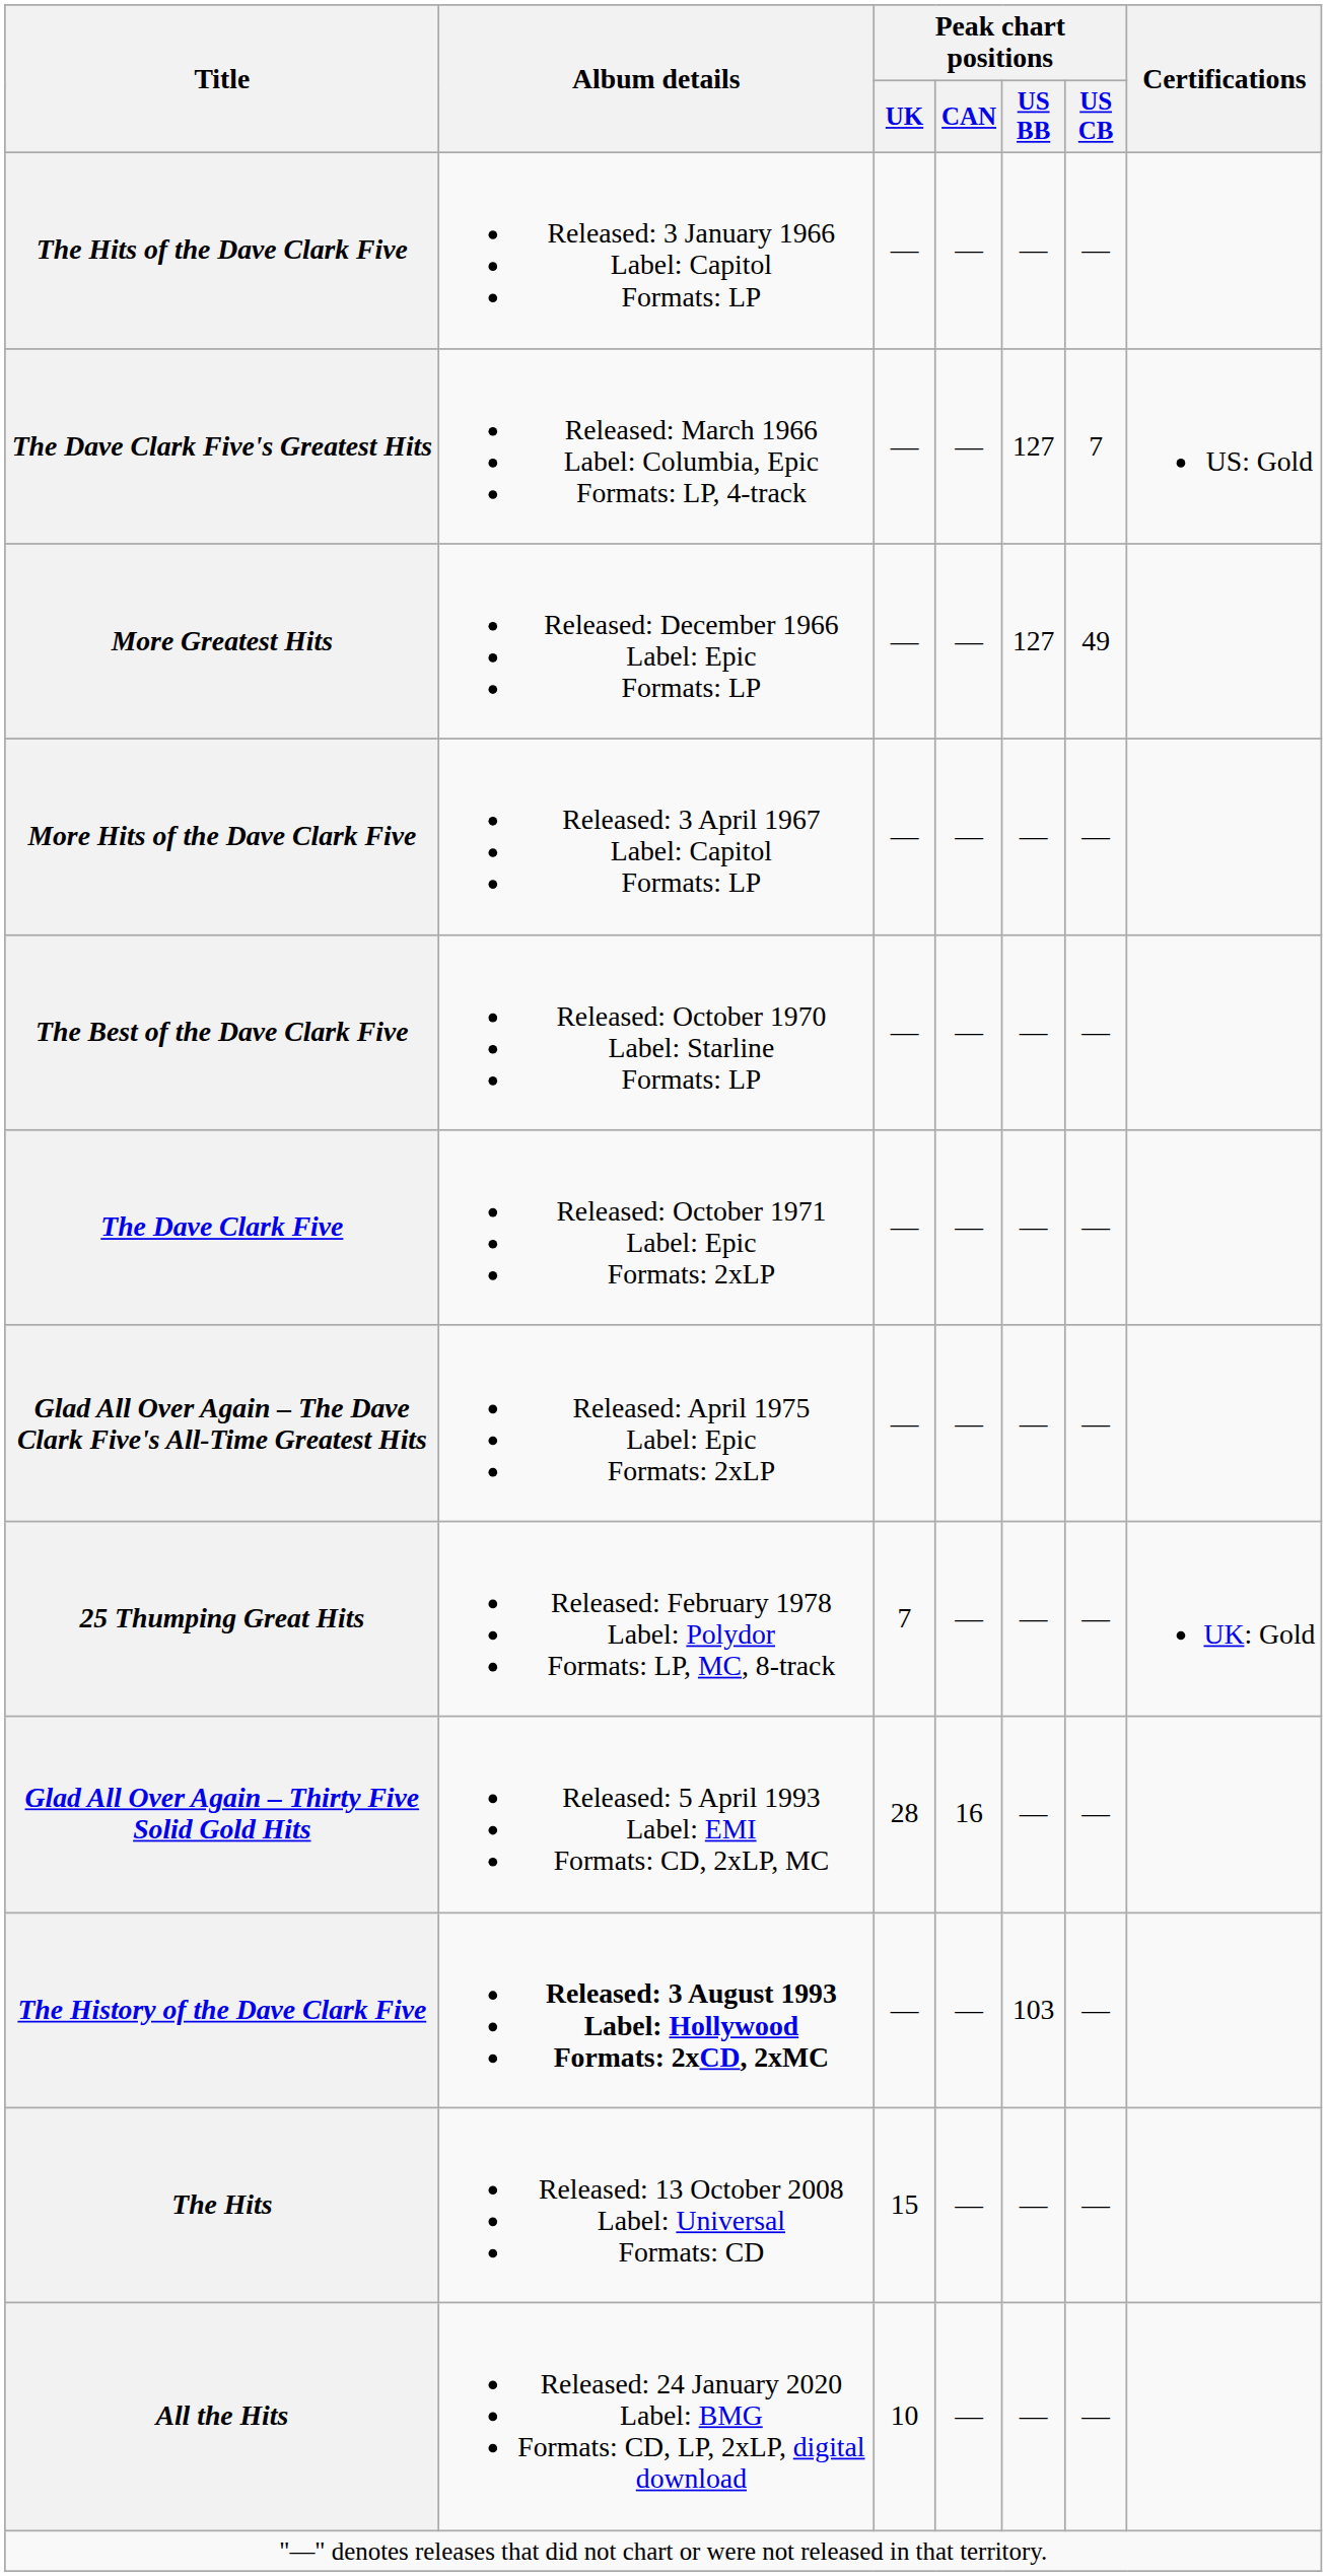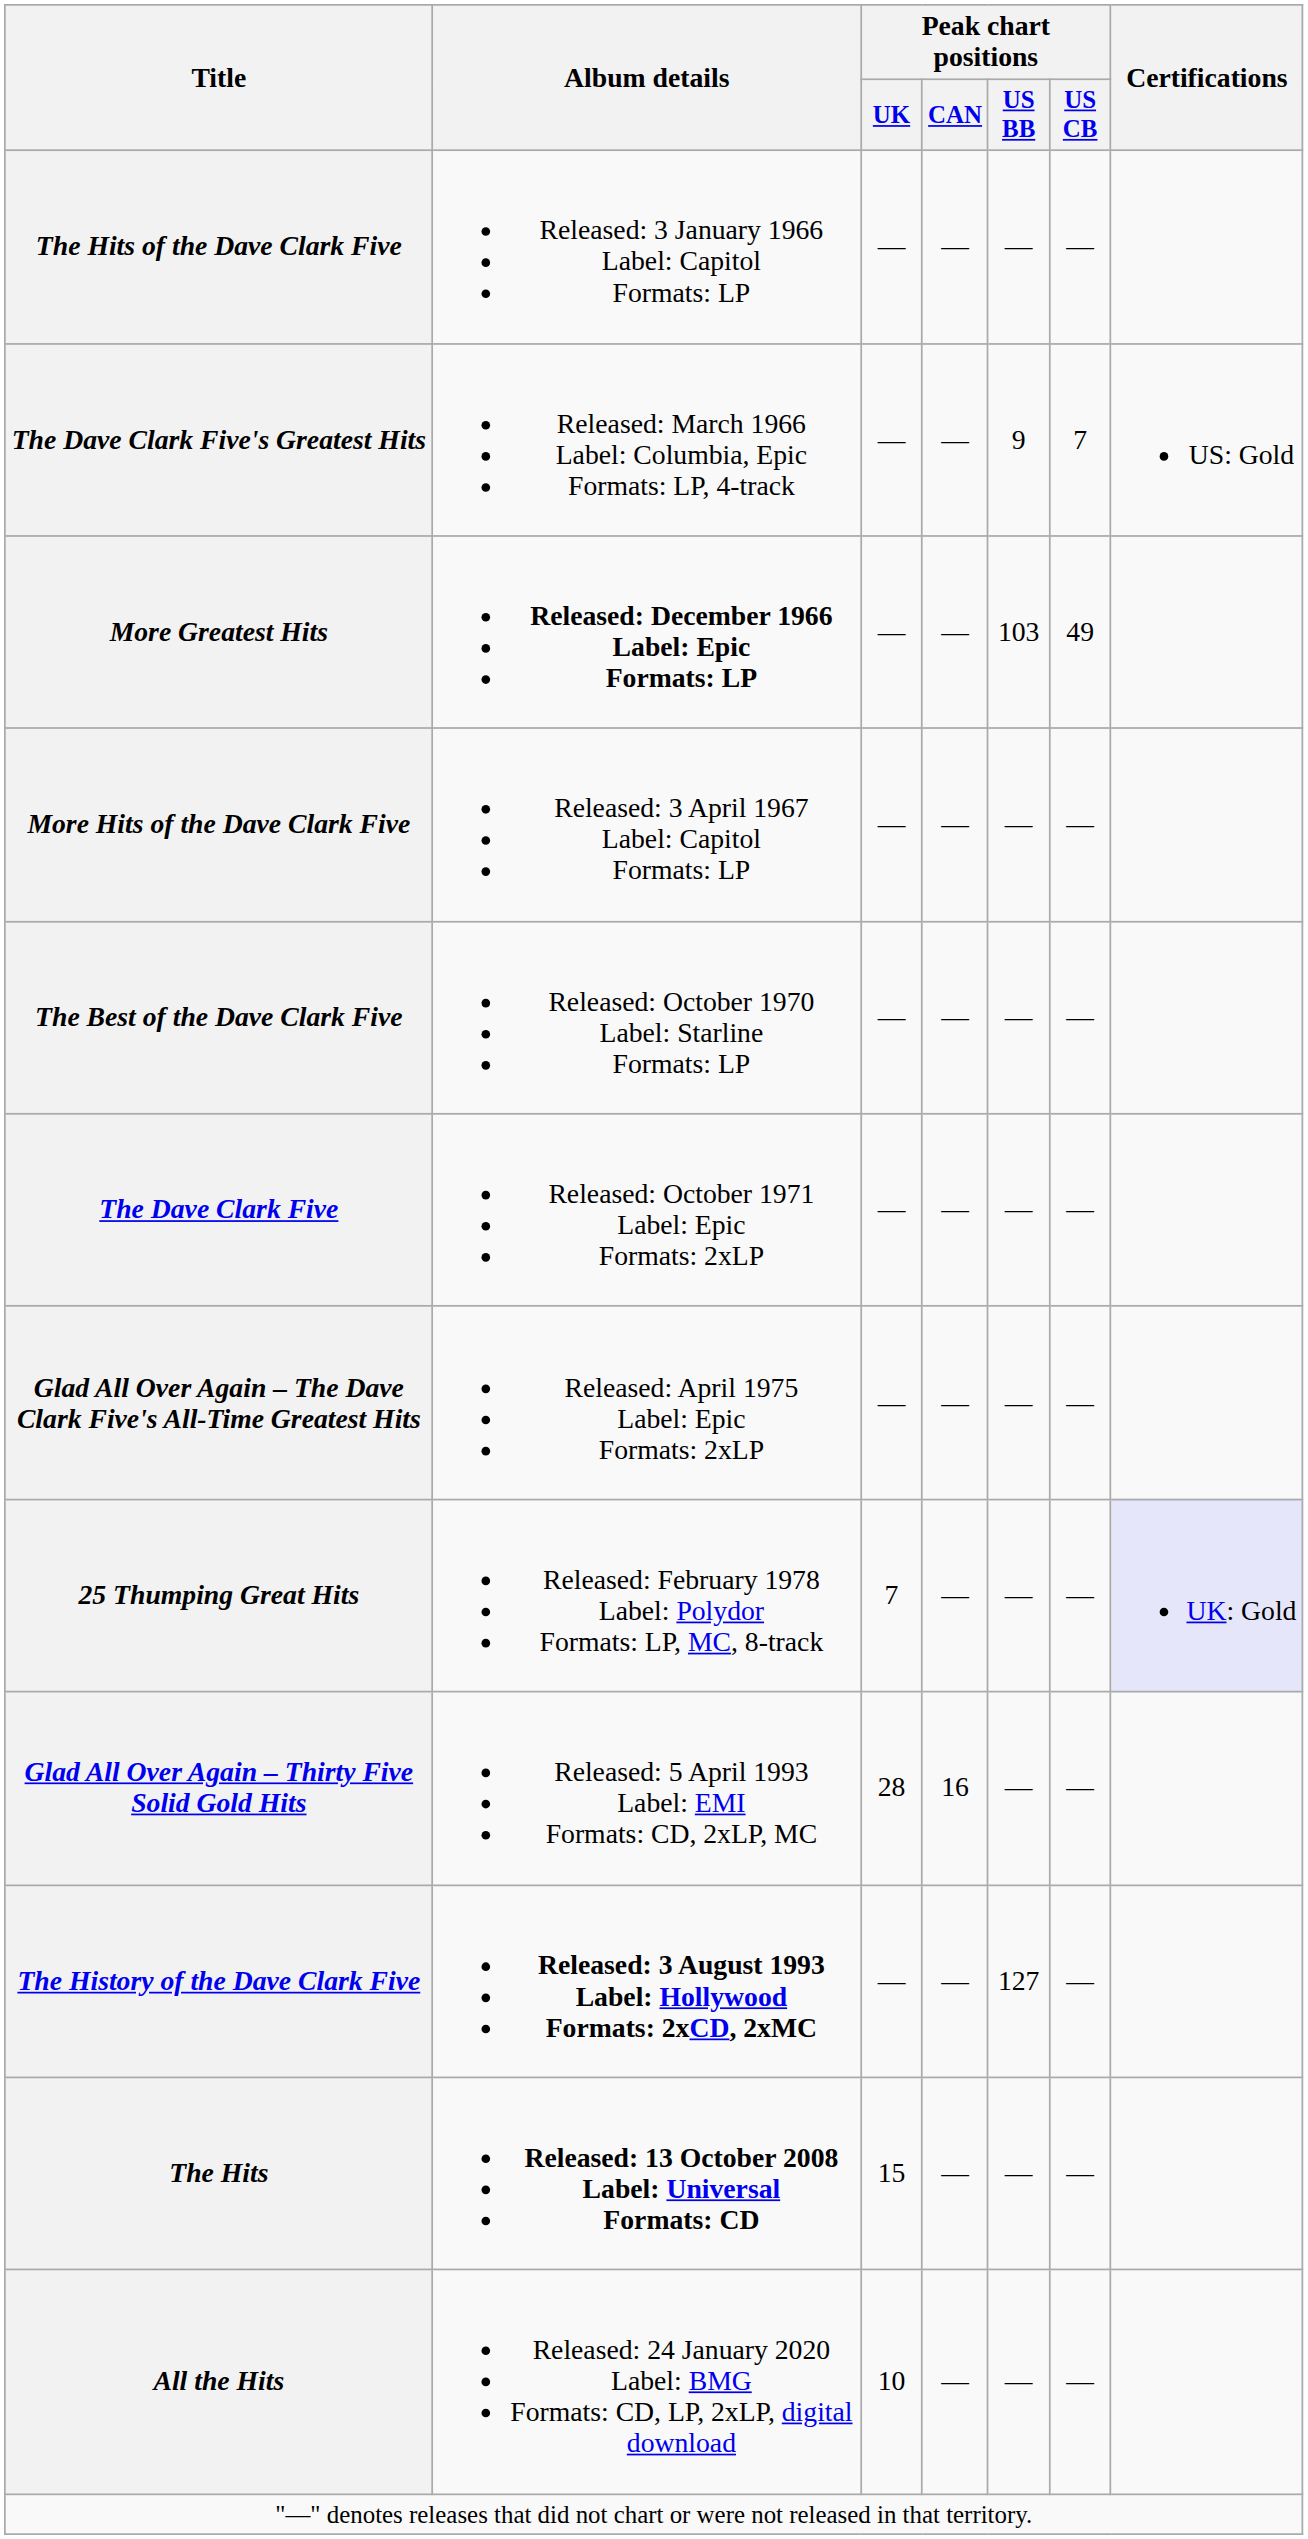The Dave Clark Five's Greatest Hits | Peak chart positions / US BB: 127 -> 9
More Greatest Hits | Album details: normal -> bold
More Greatest Hits | Peak chart positions / US BB: 127 -> 103
25 Thumping Great Hits | Certifications: no background -> lavender background
The History of the Dave Clark Five | Peak chart positions / US BB: 103 -> 127
The Hits | Album details: normal -> bold
